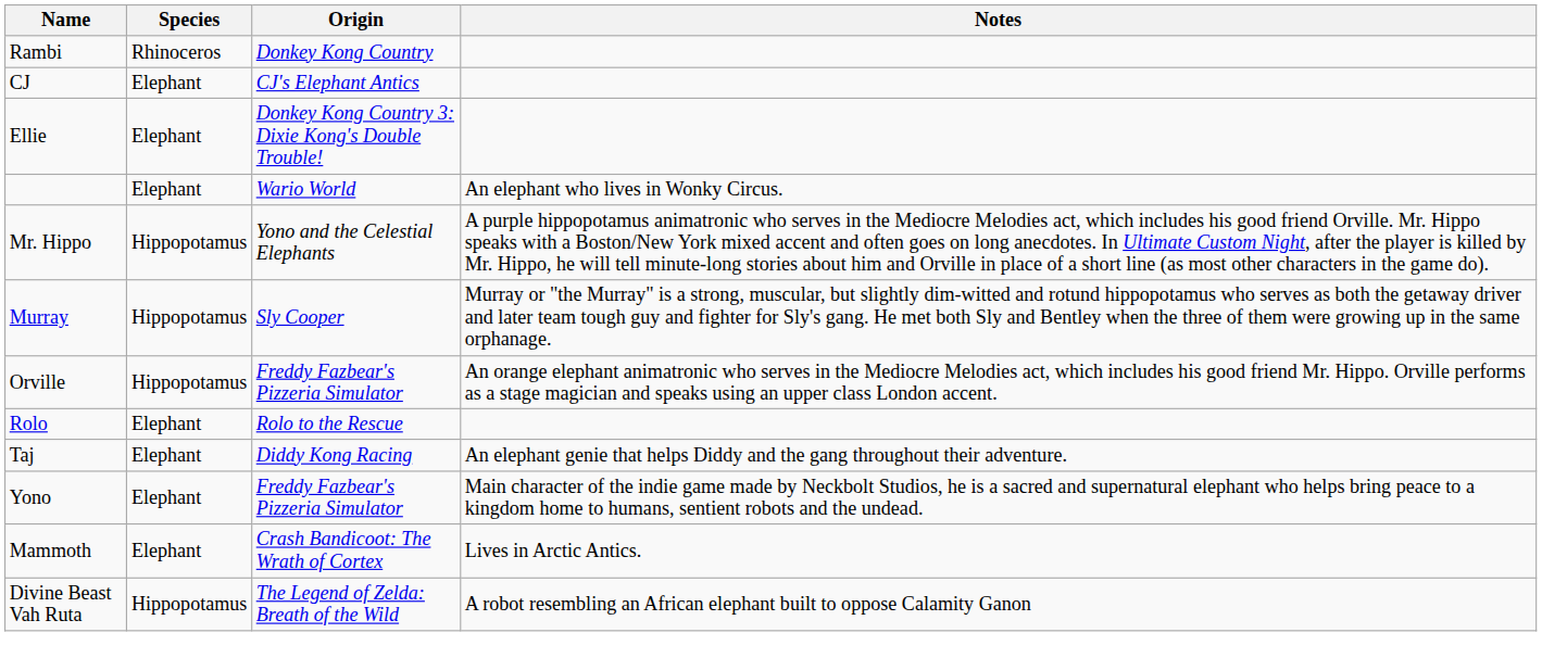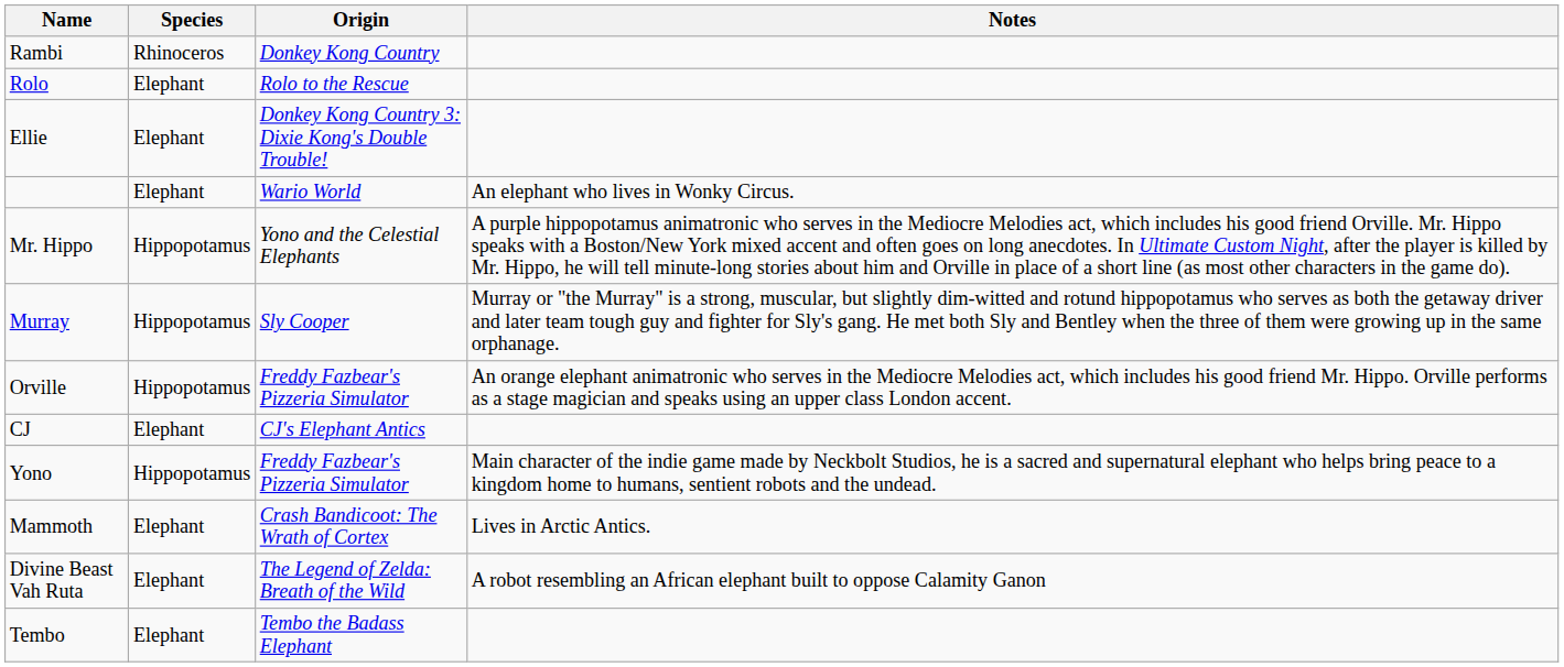rows swapped: CJ <-> Rolo
- row: Taj | Elephant | Diddy Kong Racing | An elephant genie that helps Diddy and the gang throughout their adventure.
Yono | Species: Elephant -> Hippopotamus
Divine Beast Vah Ruta | Species: Hippopotamus -> Elephant
+ row: Tembo | Elephant | Tembo the Badass Elephant
